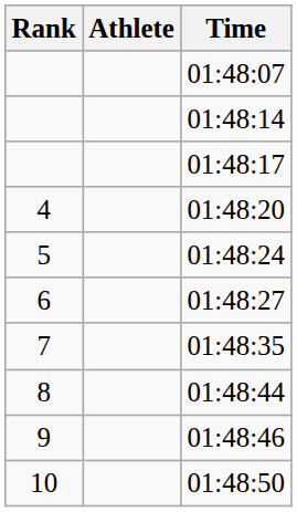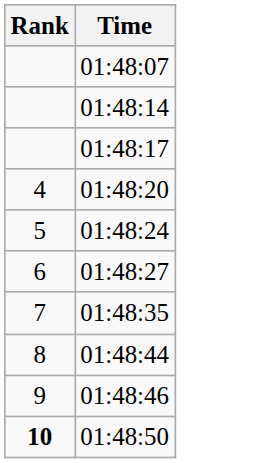- column: Athlete
01:48:50 | Rank: normal -> bold
